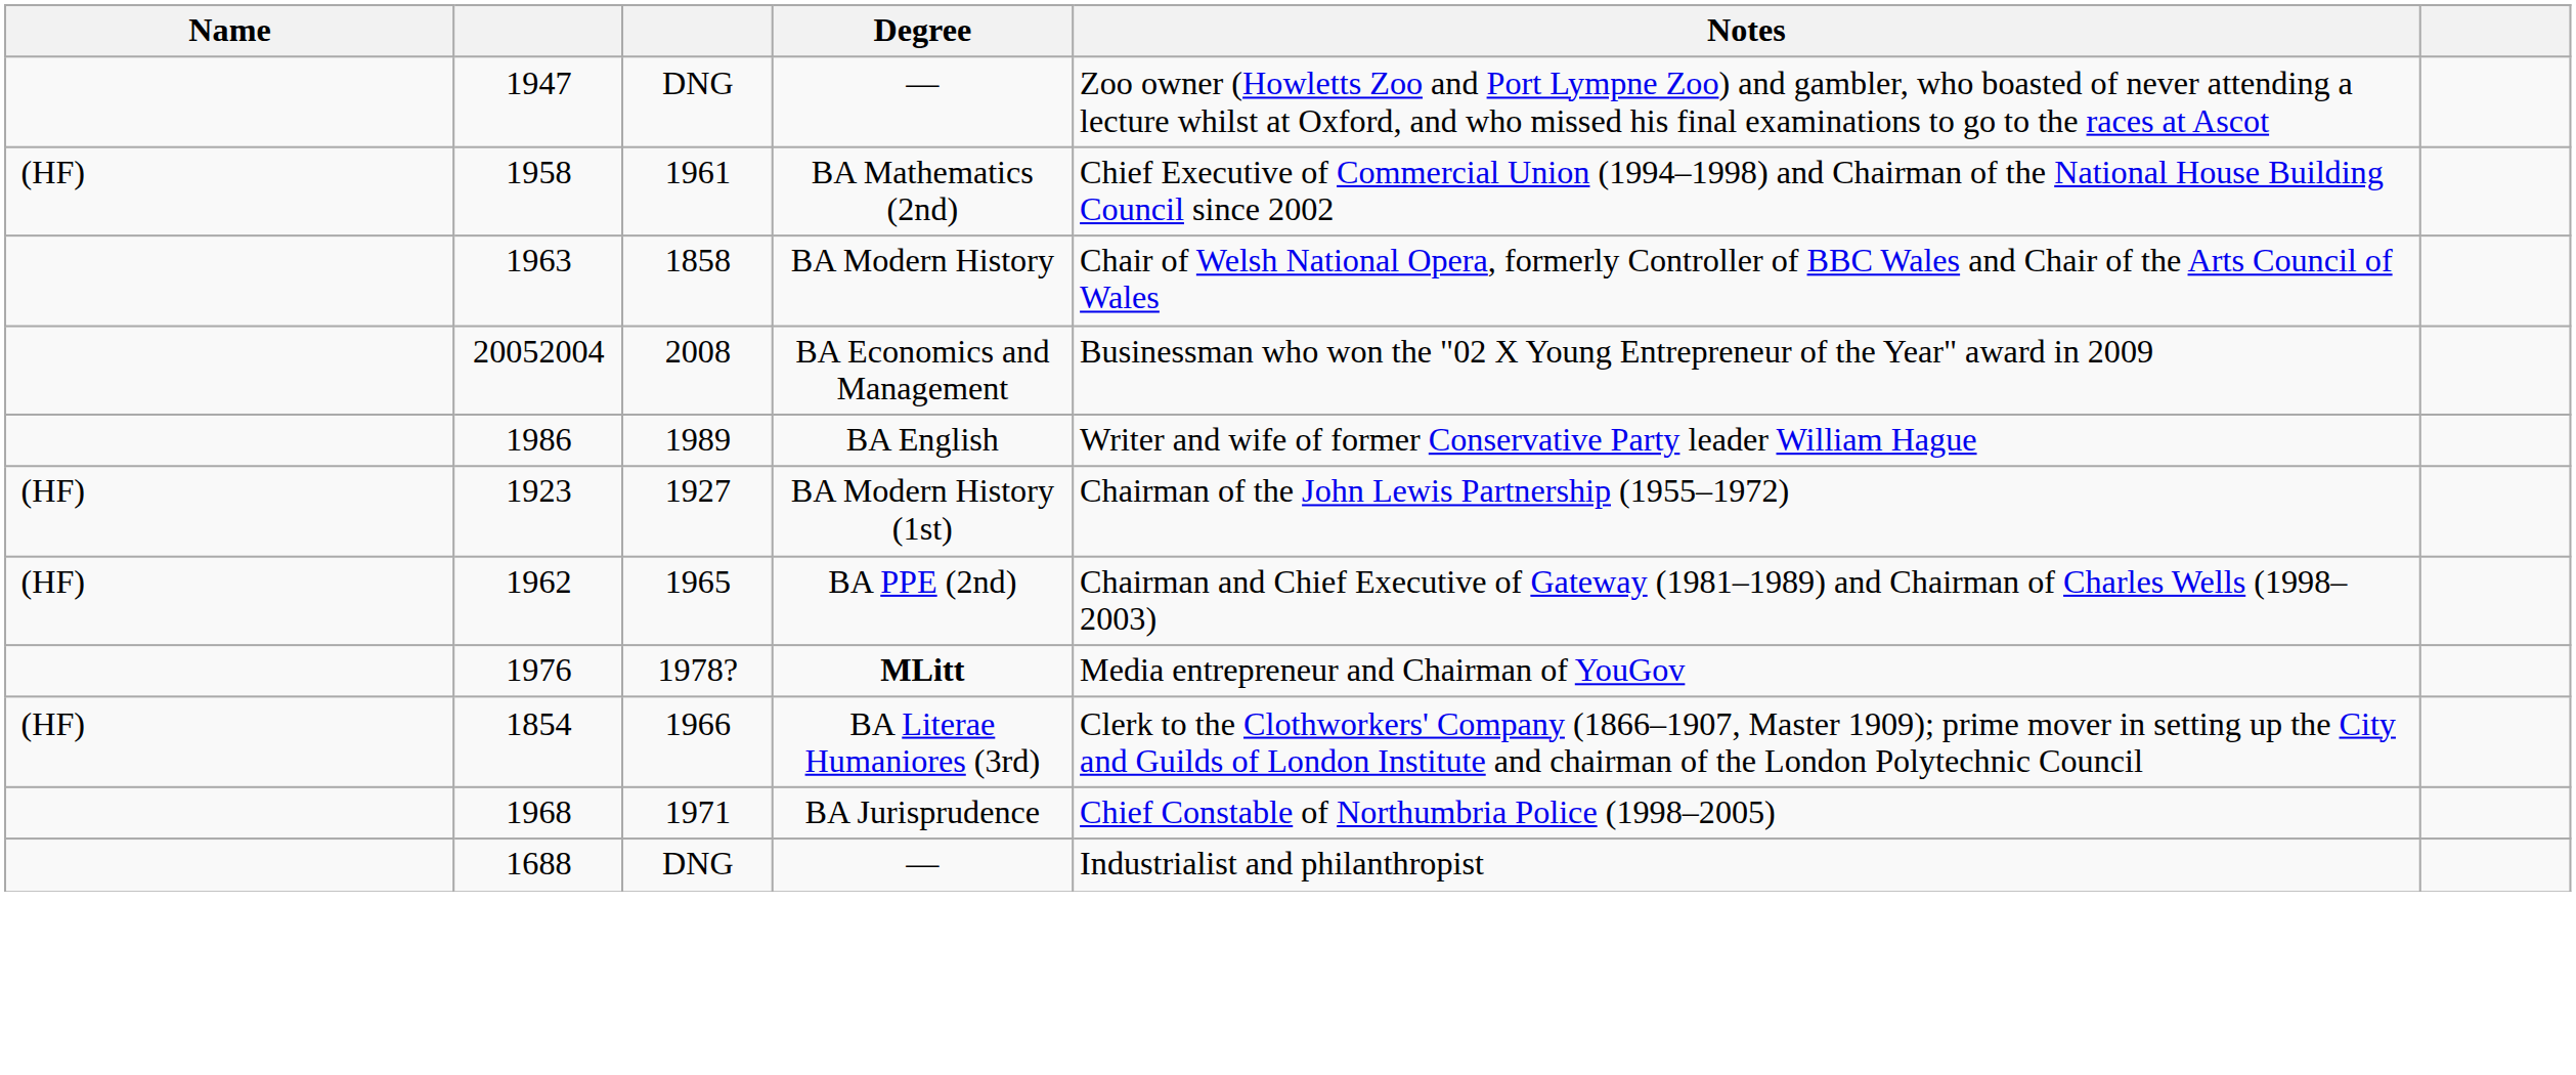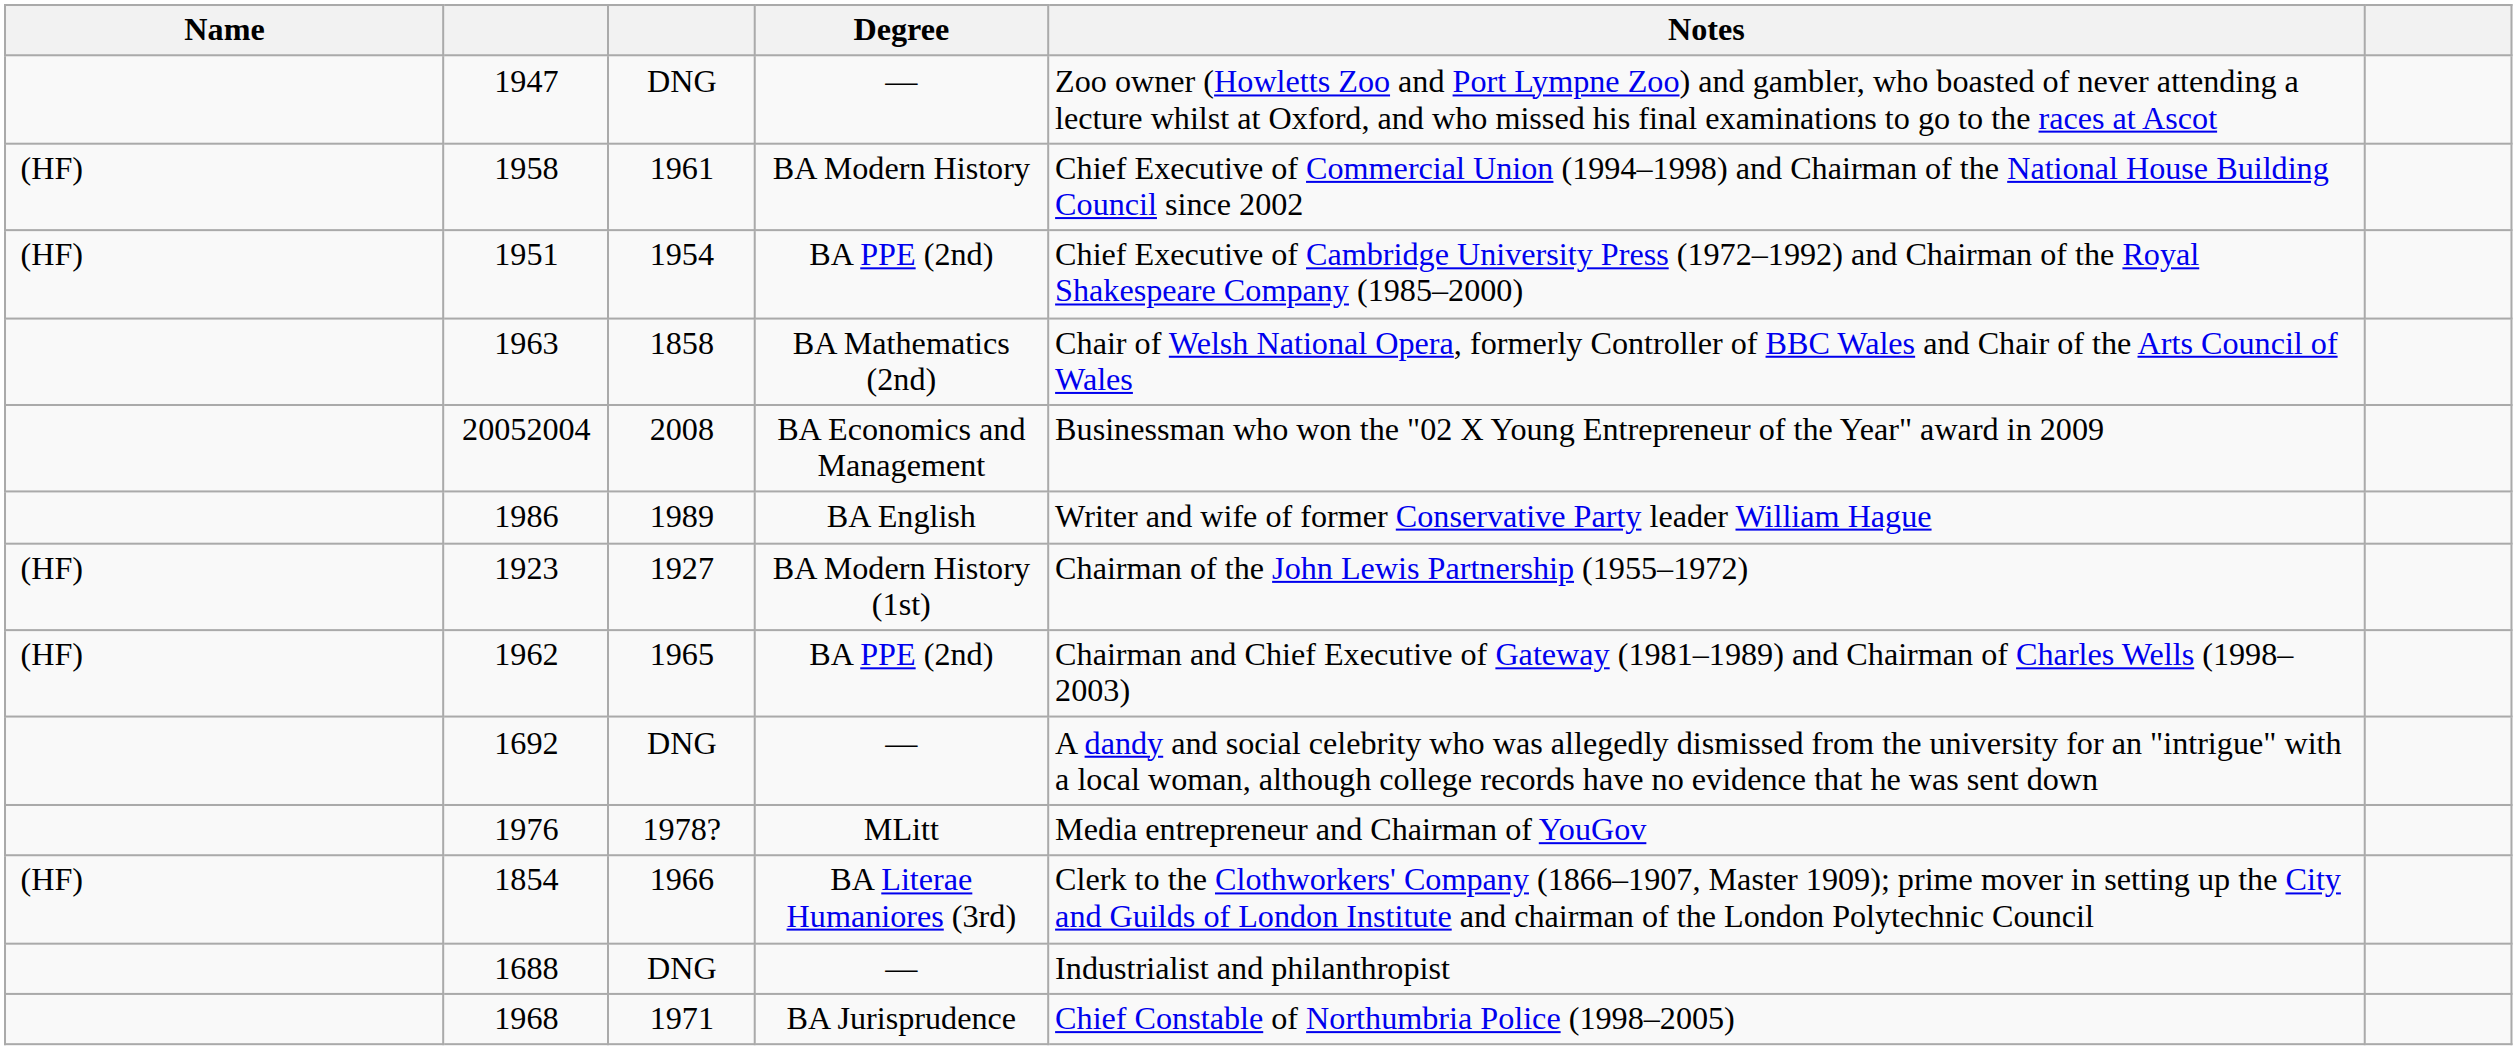1958 | Degree: BA Mathematics (2nd) -> BA Modern History
+ row: (HF) | 1951 | 1954 | BA PPE (2nd) | Chief Executive of Cambridge University Press (1972–1992) and Chairman of the Royal Shakespeare Company (1985–2000)
1963 | Degree: BA Modern History -> BA Mathematics (2nd)
+ row: 1692 | DNG | — | A dandy and social celebrity who was allegedly dismissed from the university for an "intrigue" with a local woman, although college records have no evidence that he was sent down
1976 | Degree: bold -> normal
rows swapped: 1968 <-> 1688
